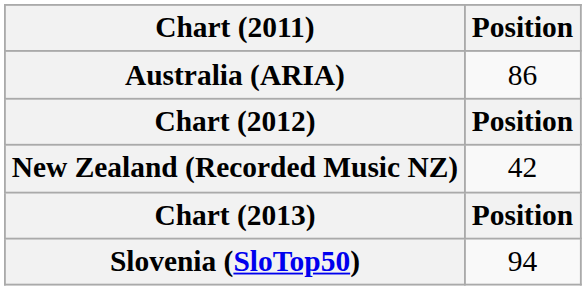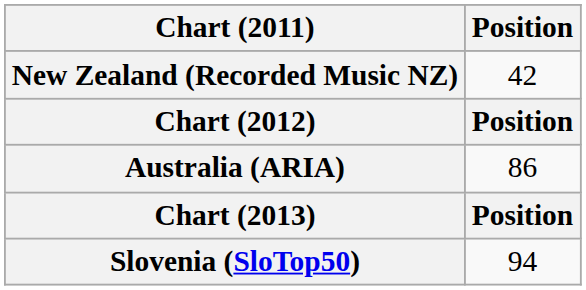rows swapped: New Zealand (Recorded Music NZ) <-> Australia (ARIA)
